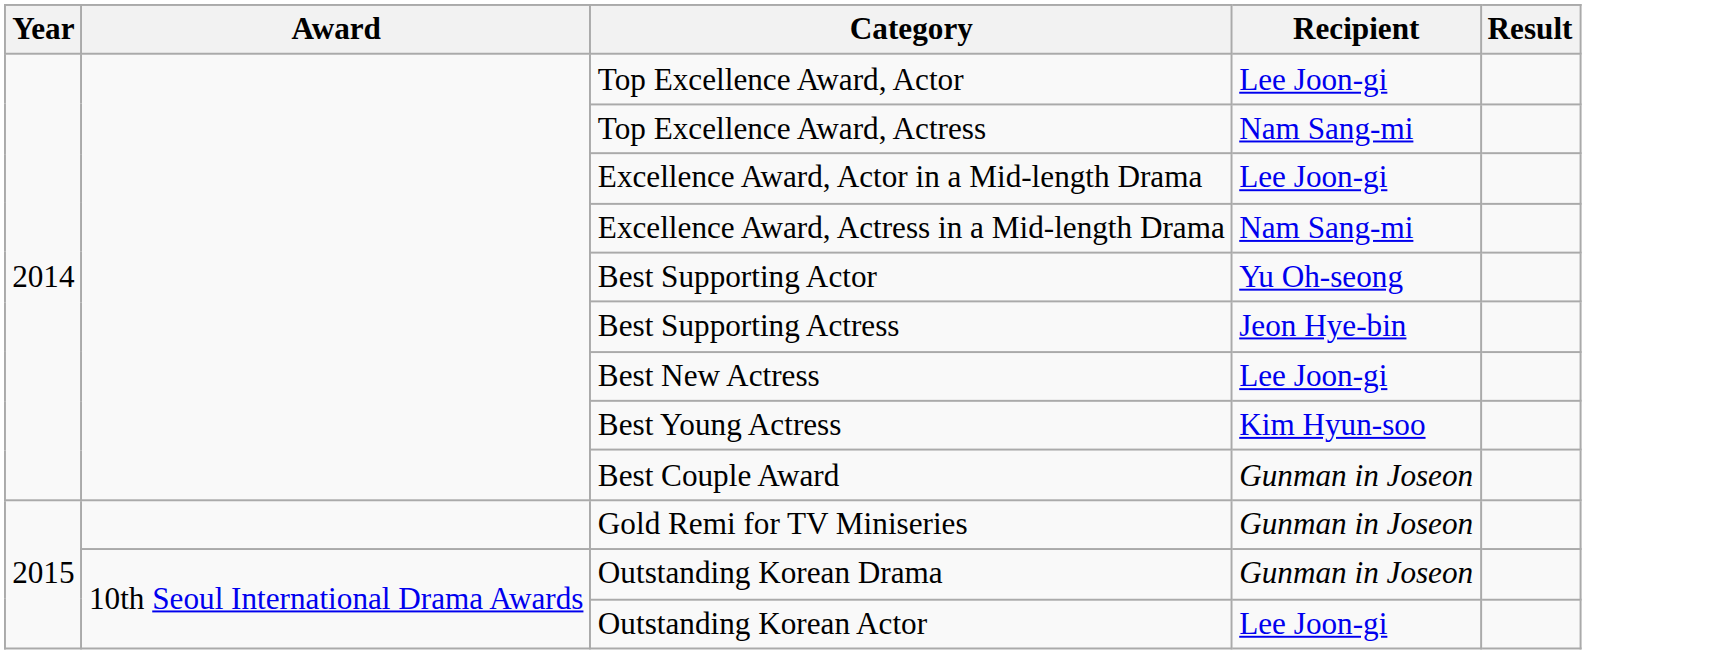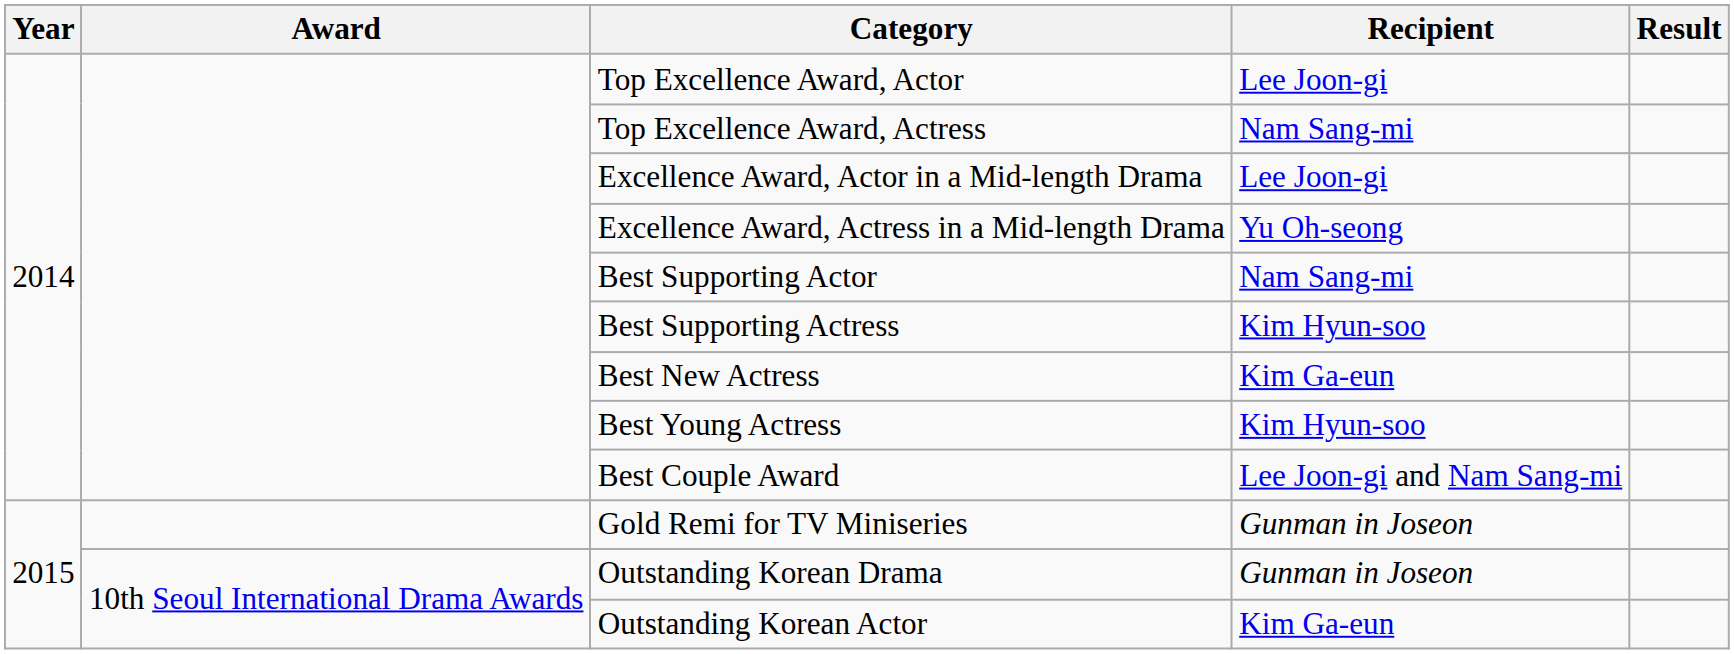Excellence Award, Actress in a Mid-length Drama | Recipient: Nam Sang-mi -> Yu Oh-seong
Best Supporting Actor | Recipient: Yu Oh-seong -> Nam Sang-mi
Best Supporting Actress | Recipient: Jeon Hye-bin -> Kim Hyun-soo
Best New Actress | Recipient: Lee Joon-gi -> Kim Ga-eun
Best Couple Award | Recipient: Gunman in Joseon -> Lee Joon-gi and Nam Sang-mi
Outstanding Korean Actor | Recipient: Lee Joon-gi -> Kim Ga-eun
